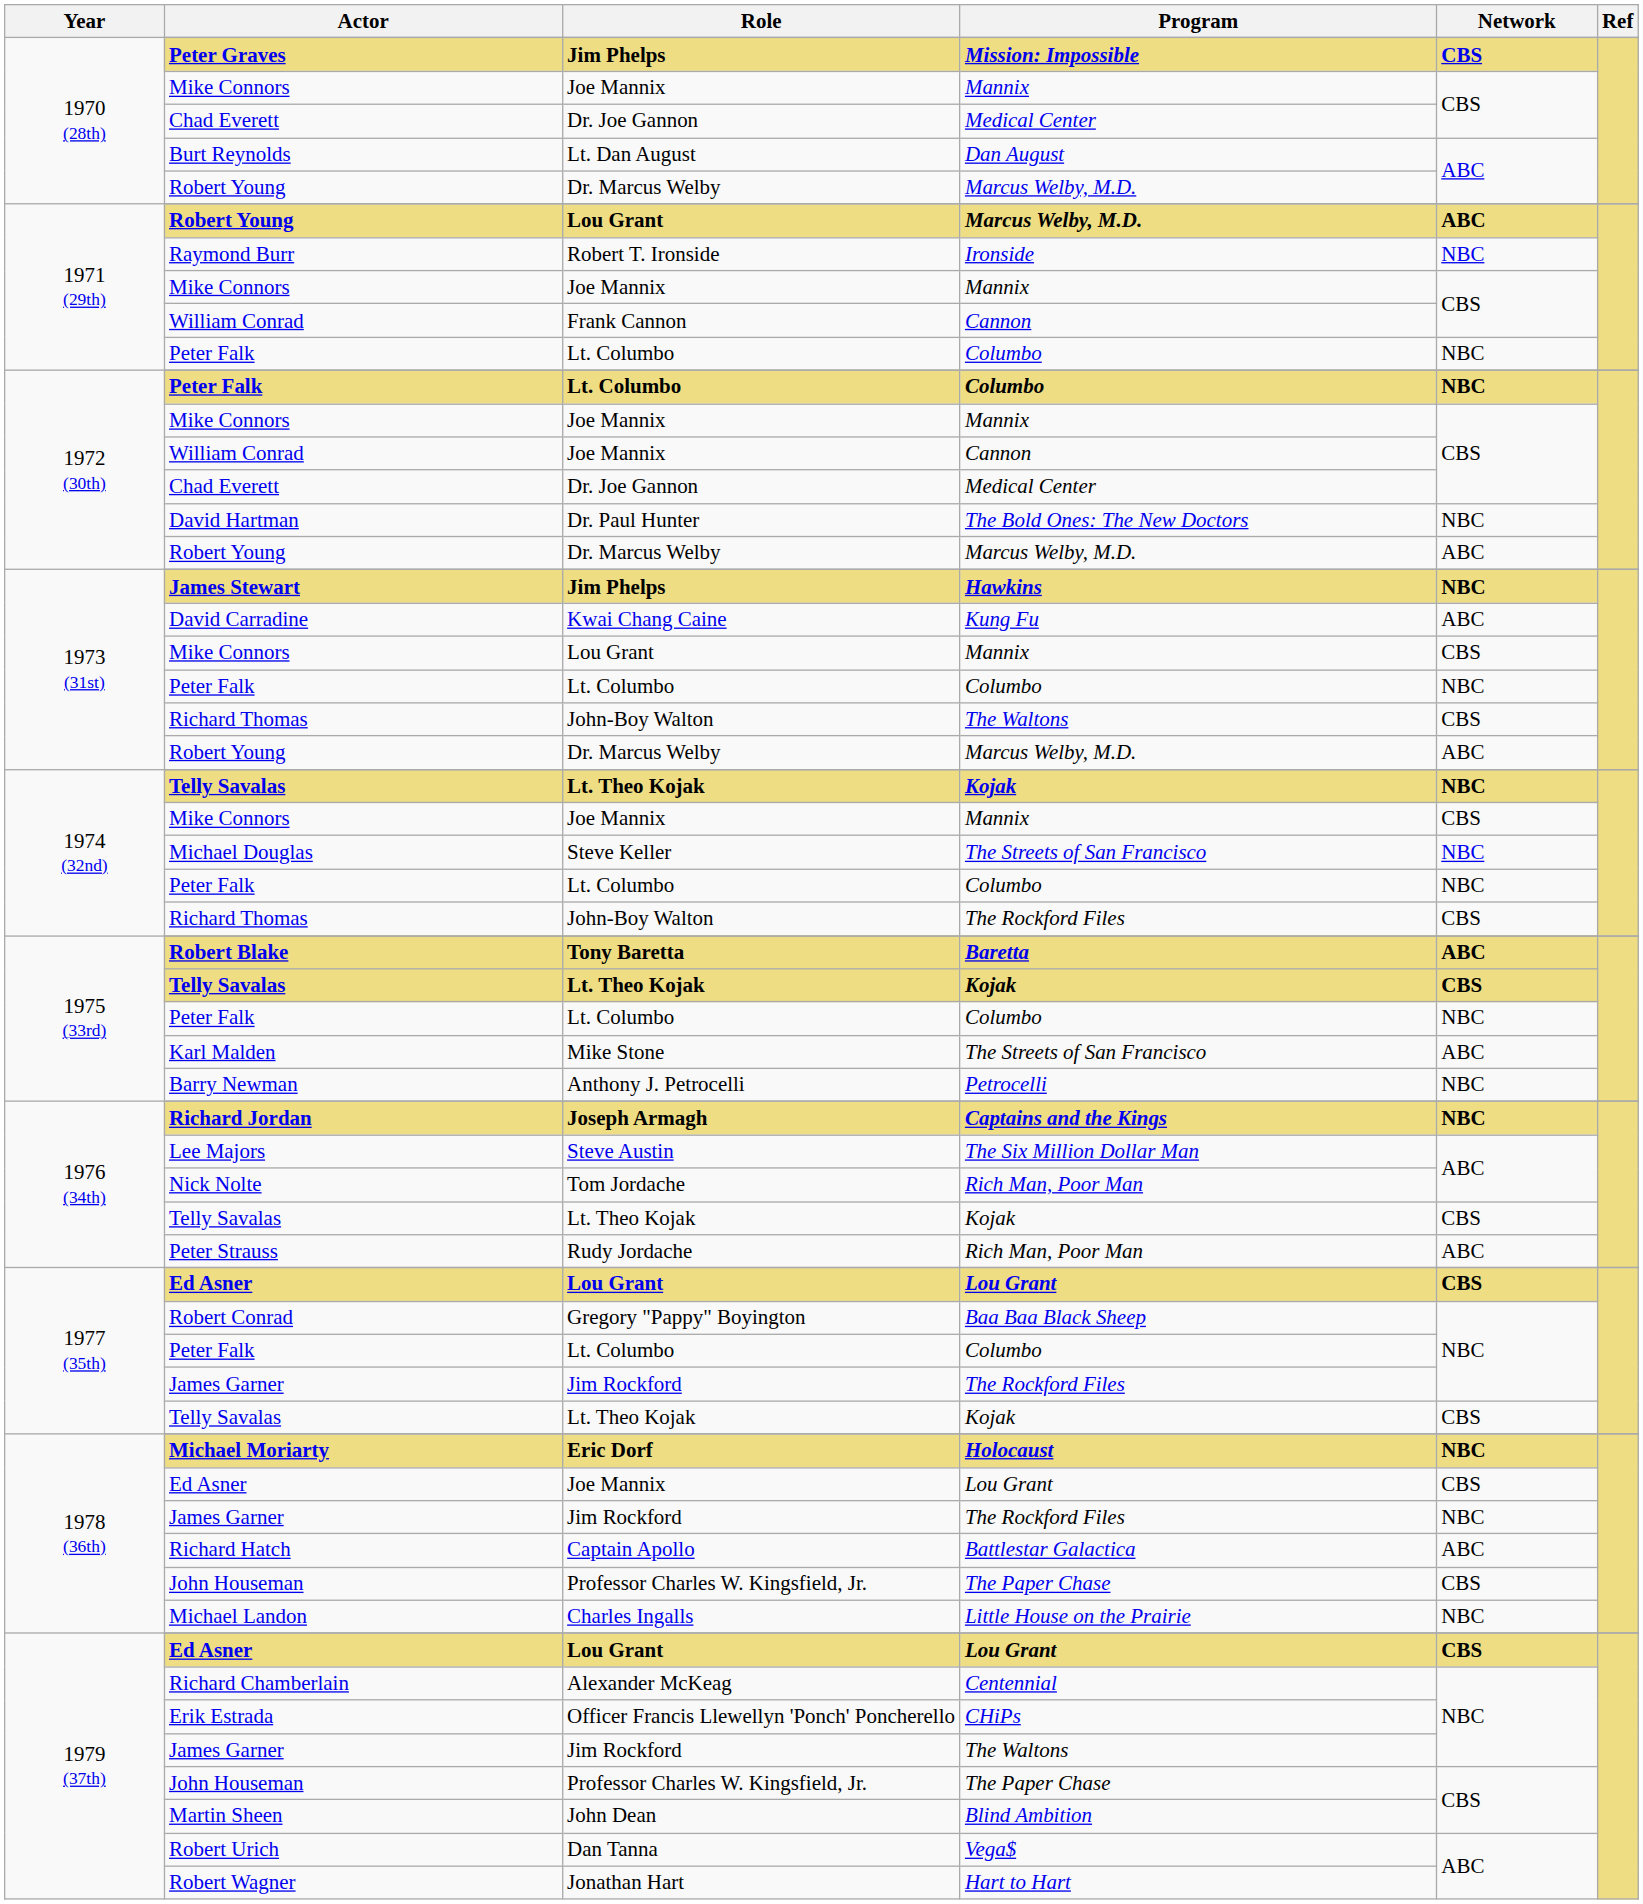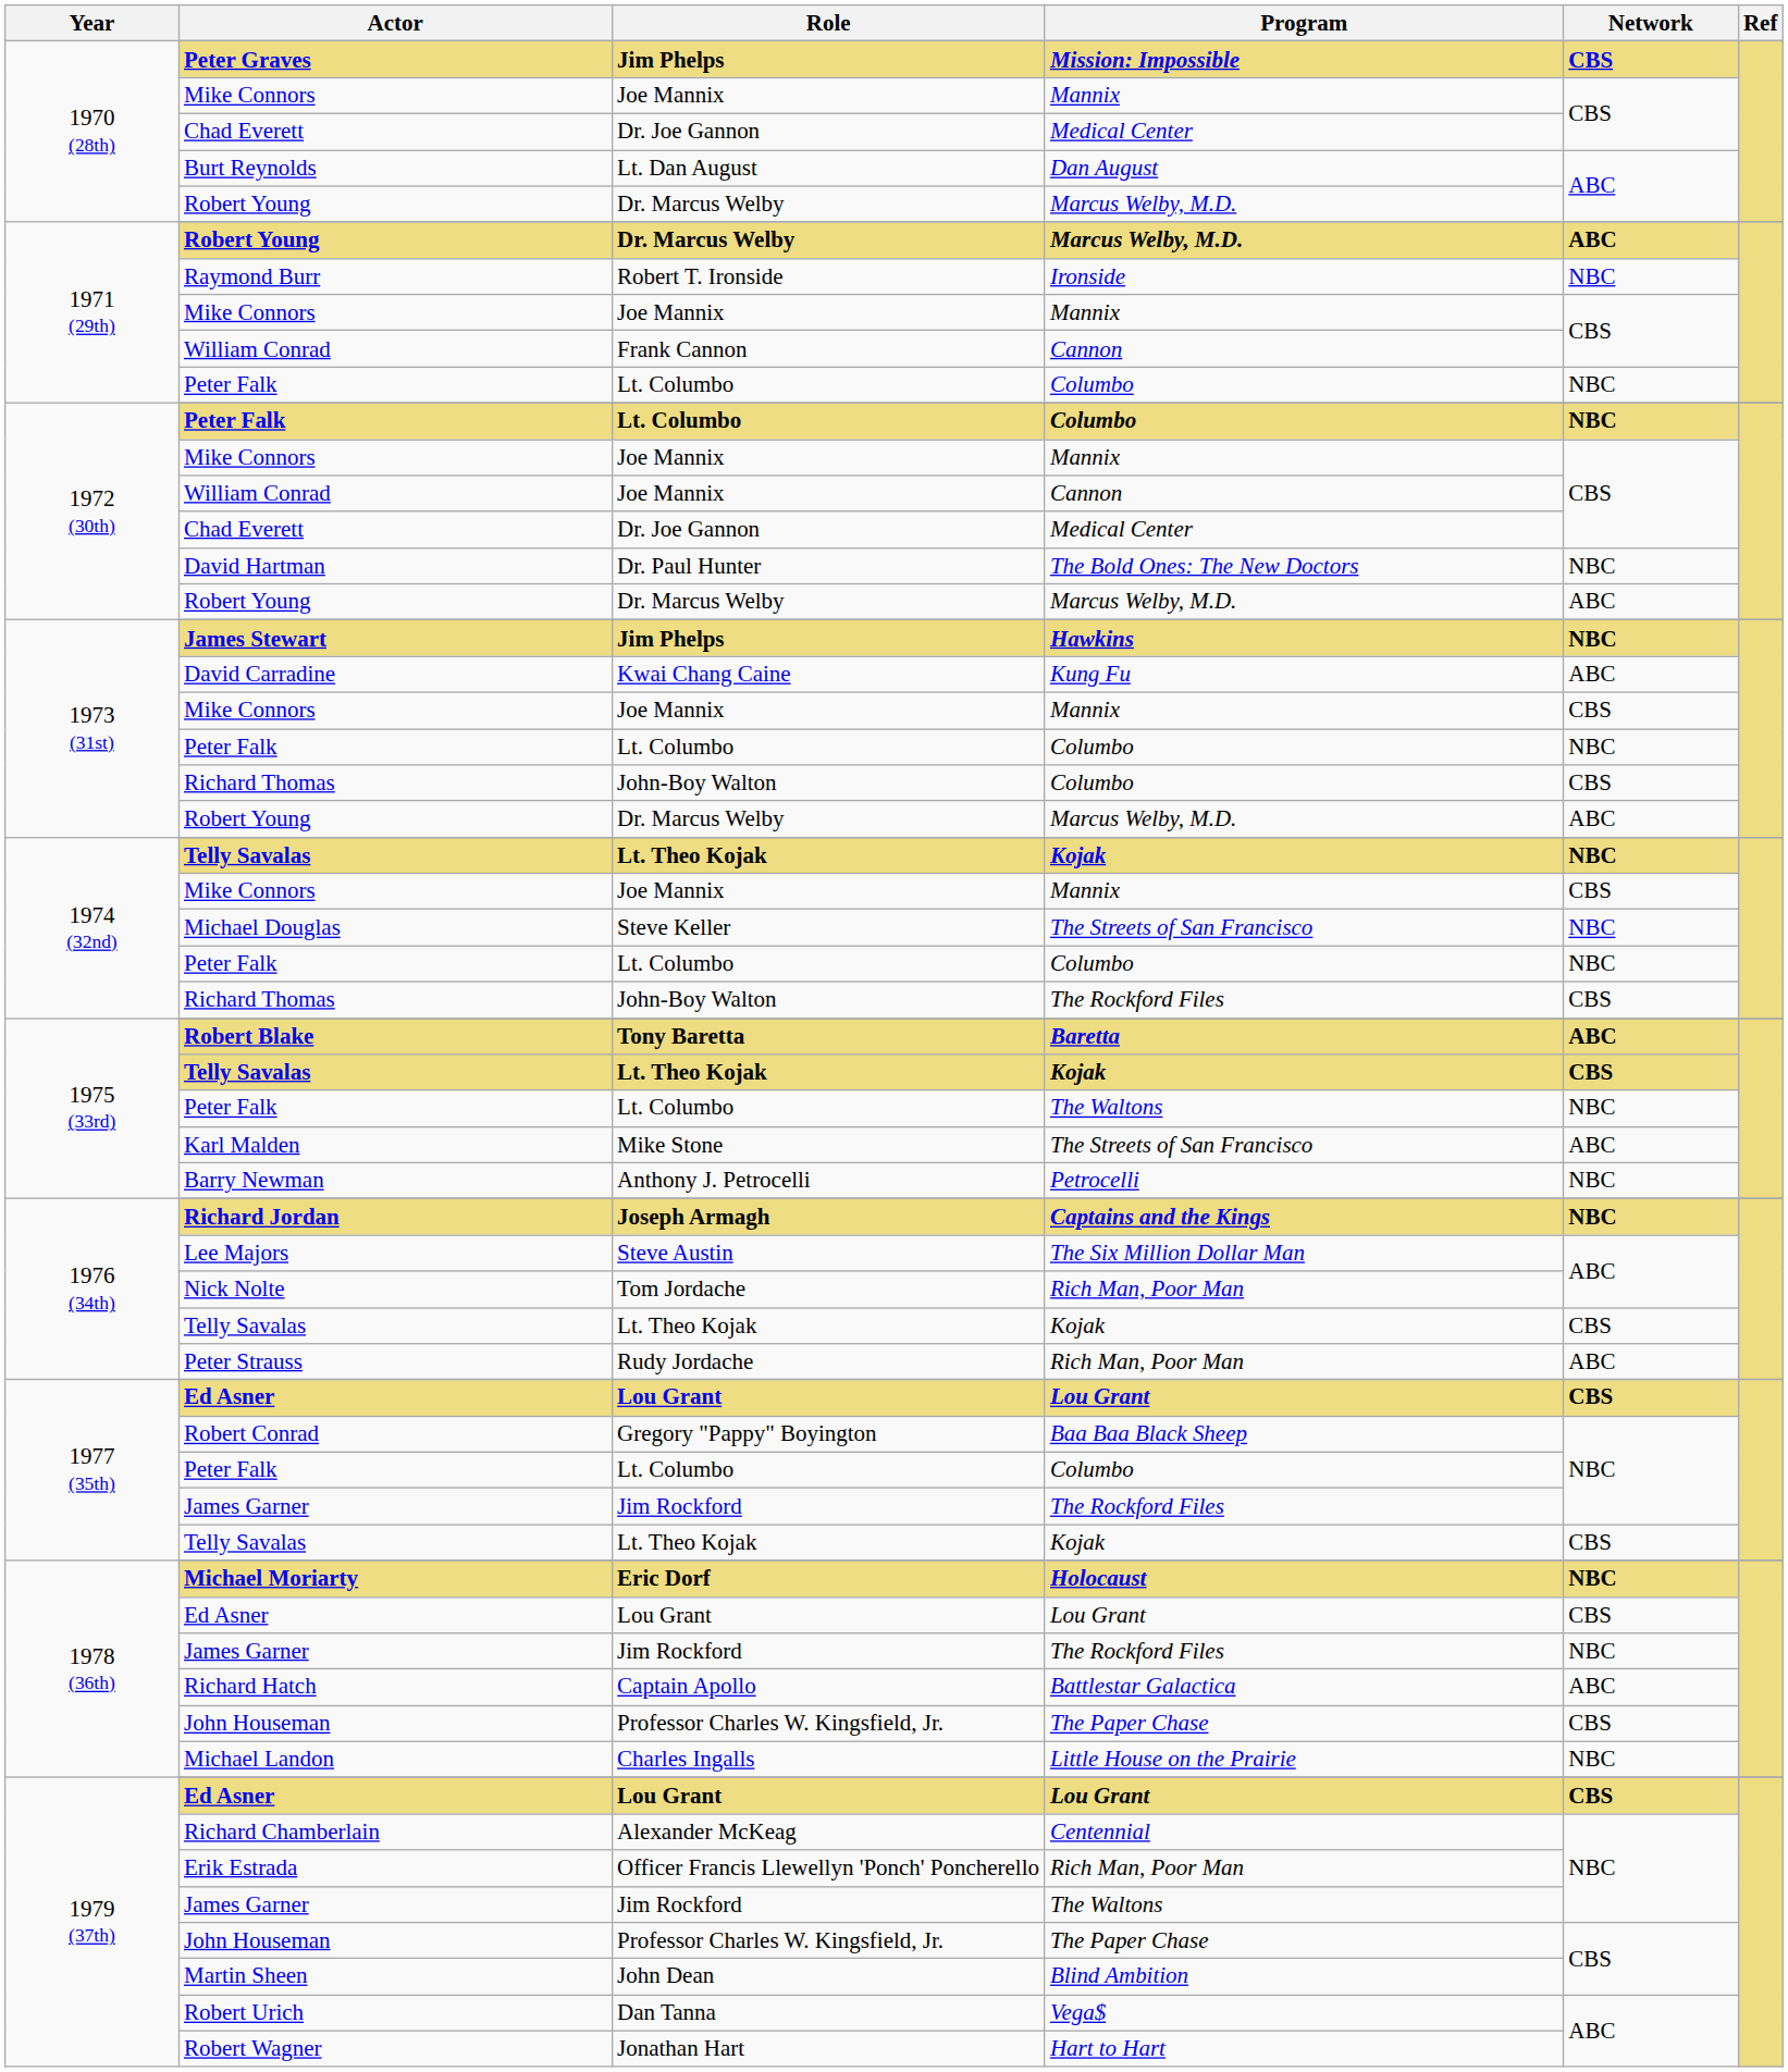1971 (29th) / Robert Young | Role: Lou Grant -> Dr. Marcus Welby
1973 (31st) / Mike Connors | Role: Lou Grant -> Joe Mannix
1973 (31st) / Richard Thomas | Program: The Waltons -> Columbo
1975 (33rd) / Peter Falk | Program: Columbo -> The Waltons
1978 (36th) / Ed Asner | Role: Joe Mannix -> Lou Grant
Erik Estrada | Program: CHiPs -> Rich Man, Poor Man
